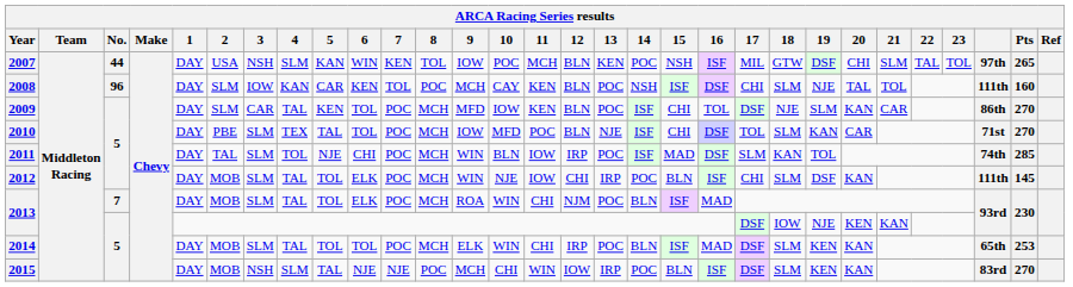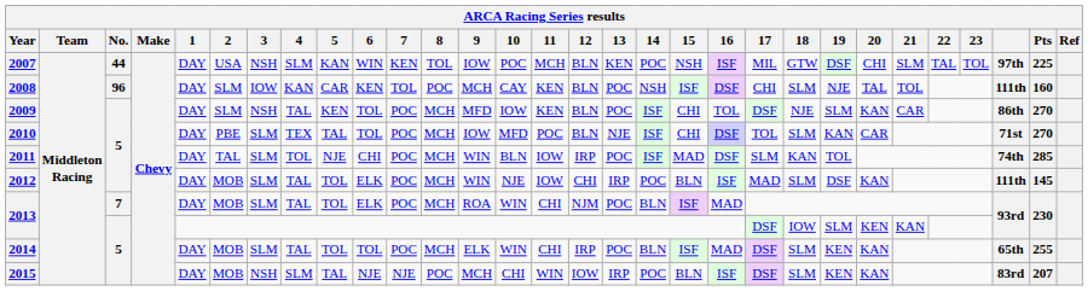2007 | Pts: 265 -> 225
2009 | 3: CAR -> NSH
2012 | 17: CHI -> MAD
2013 / 5 | 19: NJE -> SLM
2014 | Pts: 253 -> 255
2015 | Pts: 270 -> 207
